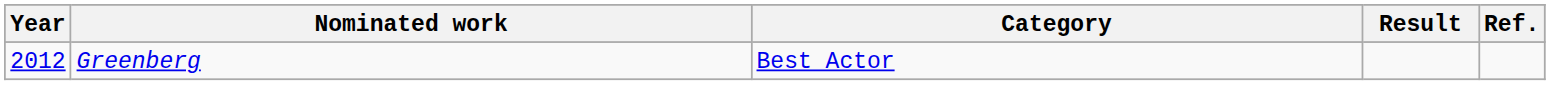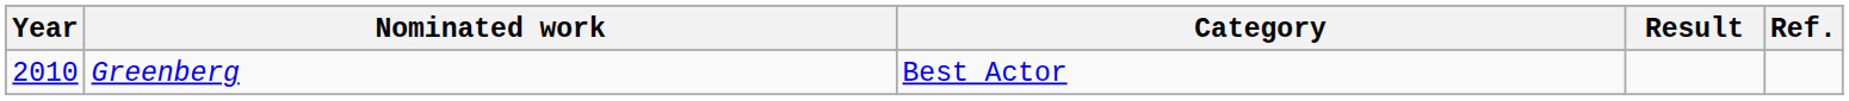Greenberg | Year: 2012 -> 2010
